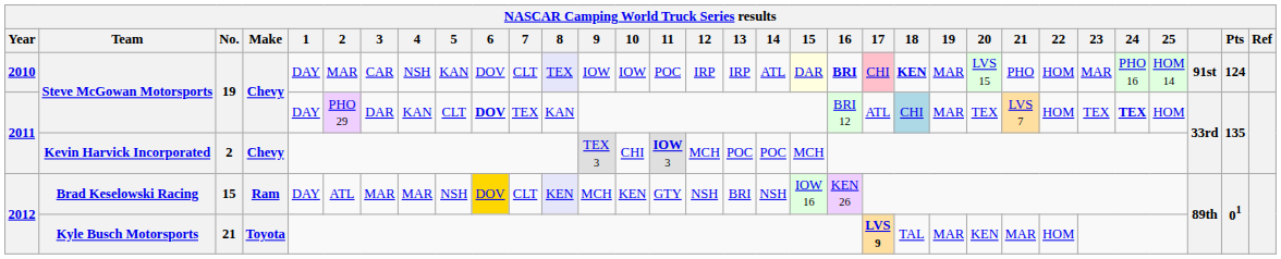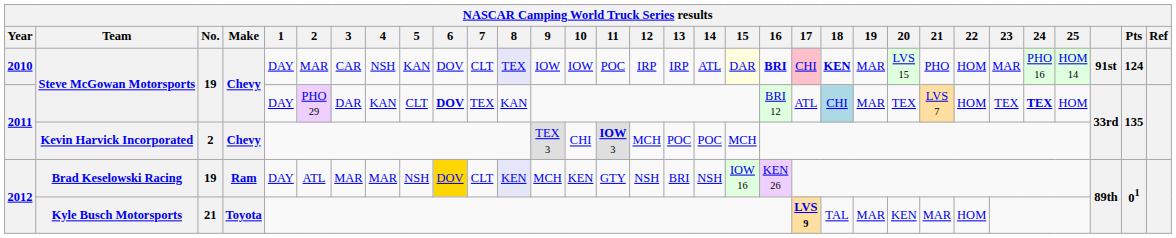Brad Keselowski Racing | No.: 15 -> 19
